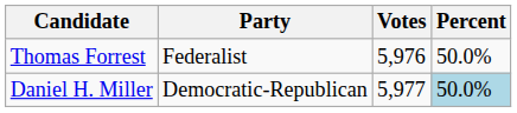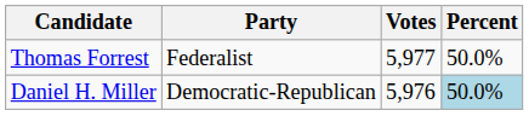Thomas Forrest | Votes: 5,976 -> 5,977
Daniel H. Miller | Votes: 5,977 -> 5,976
